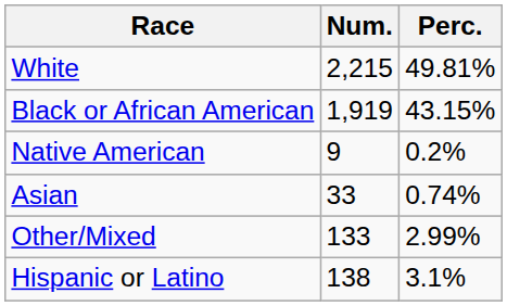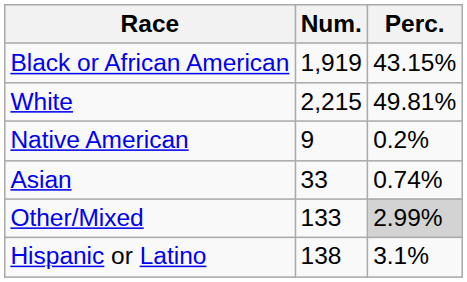rows swapped: White <-> Black or African American
Other/Mixed | Perc.: no background -> lightgrey background
